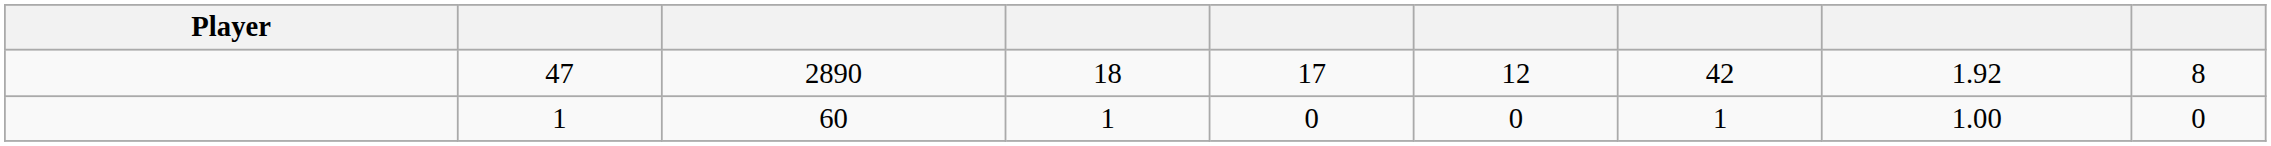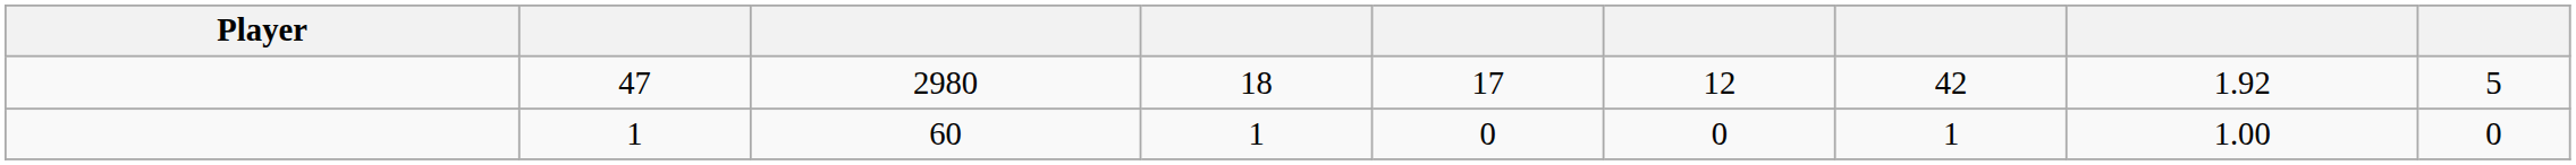47 | column 3: 2890 -> 2980
47 | column 9: 8 -> 5
